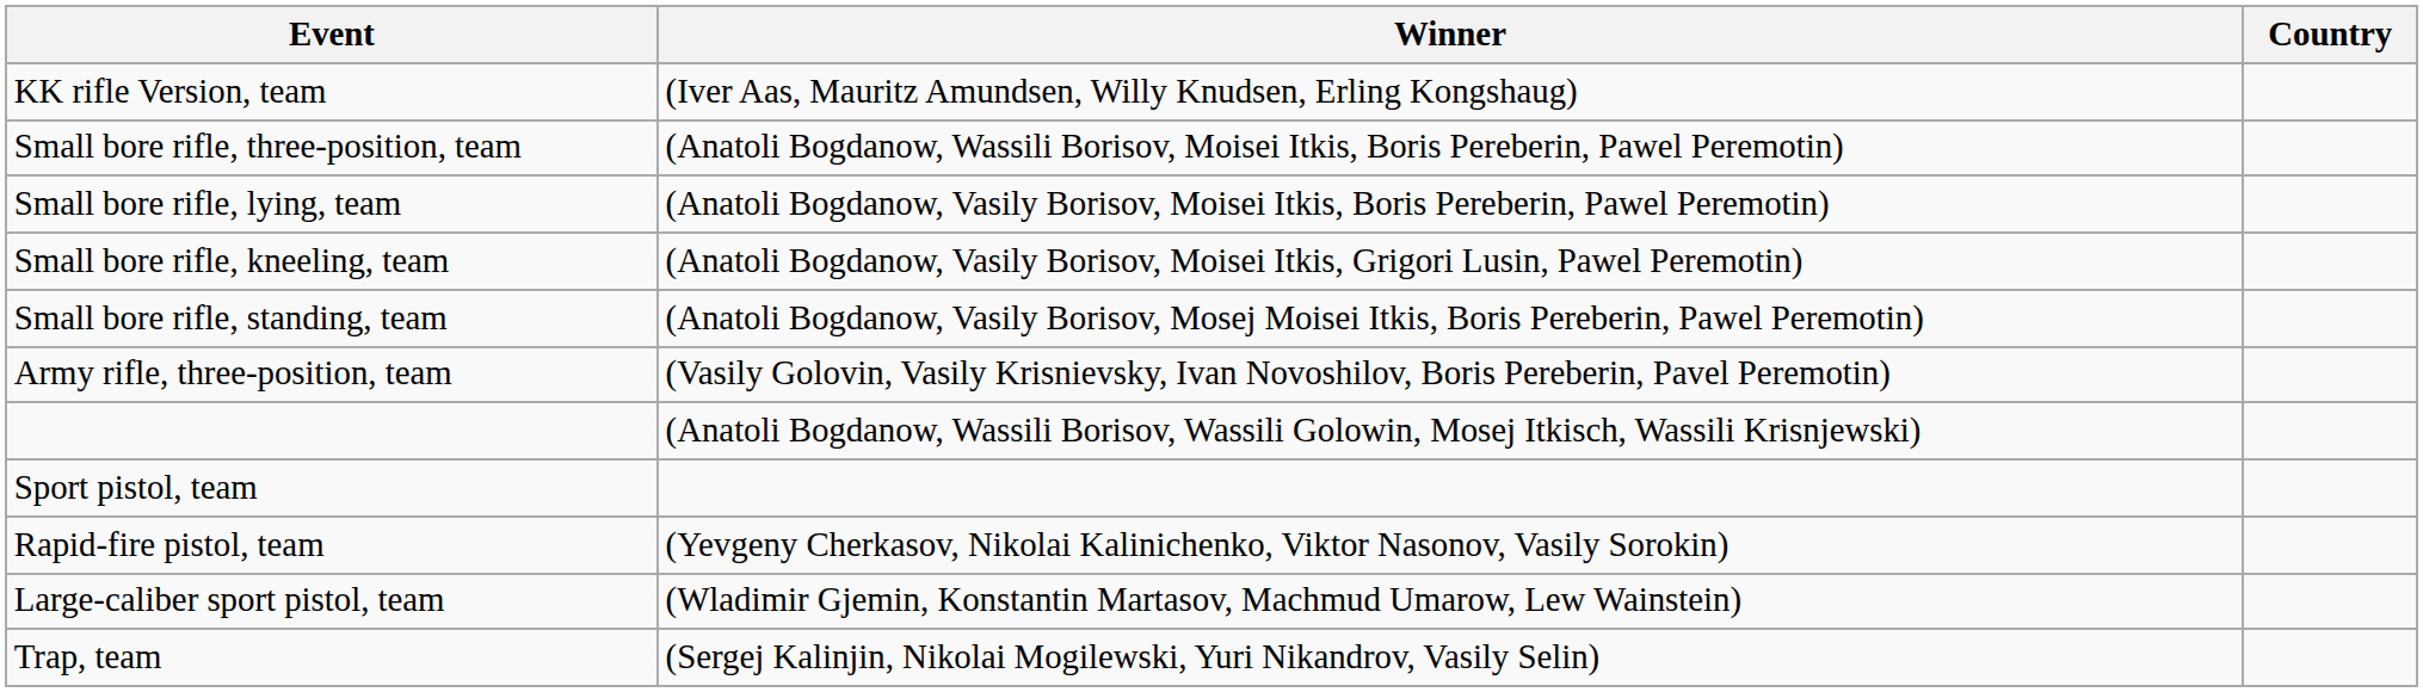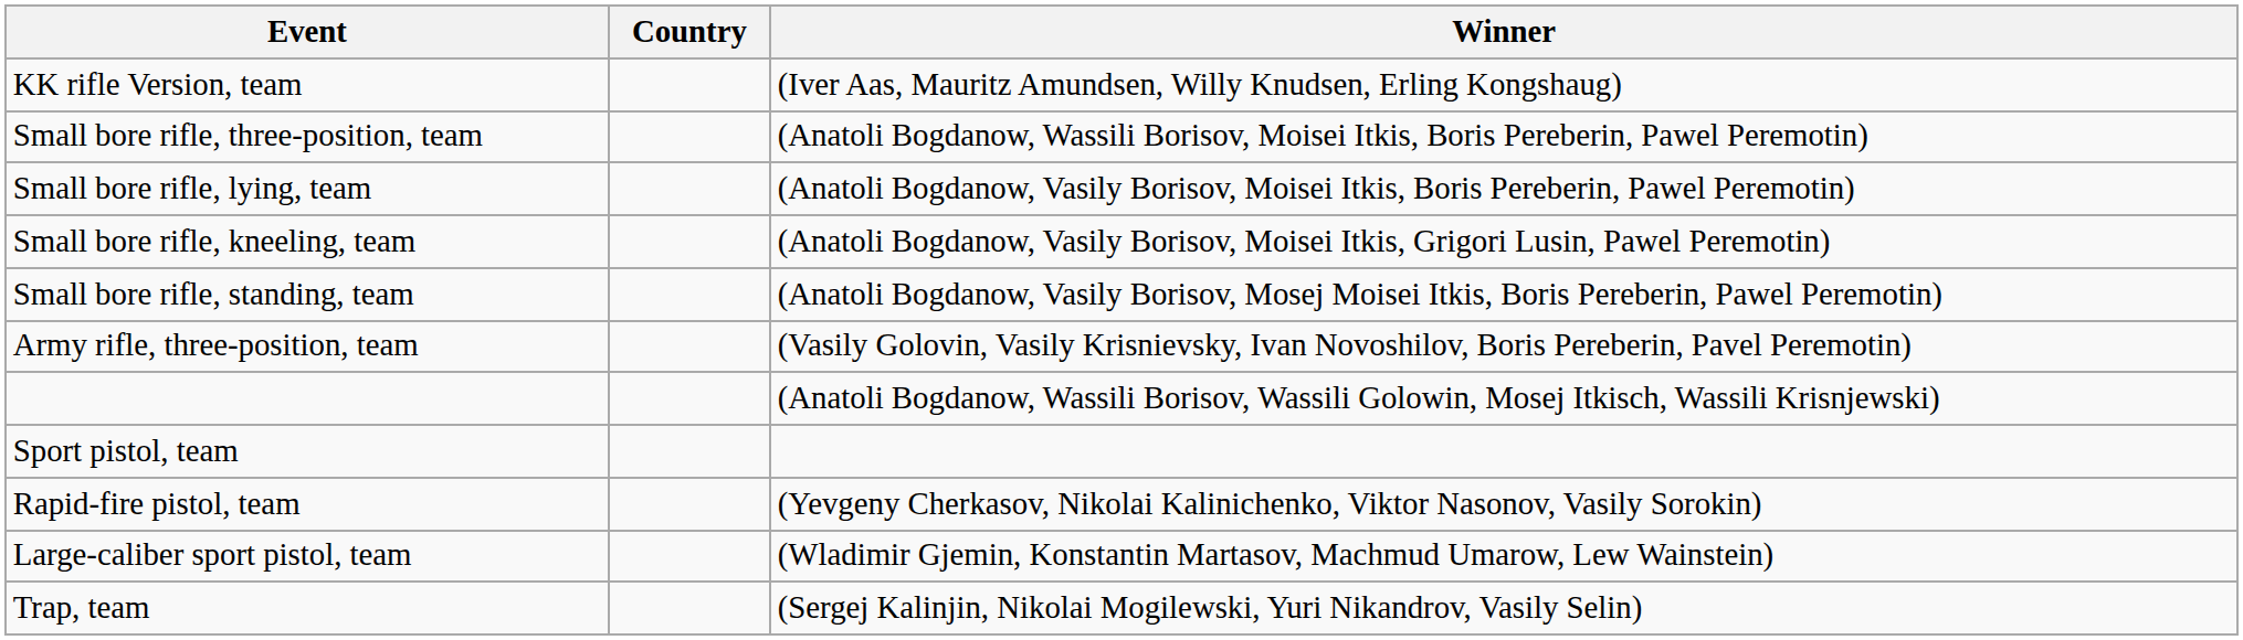columns swapped: Winner <-> Country
